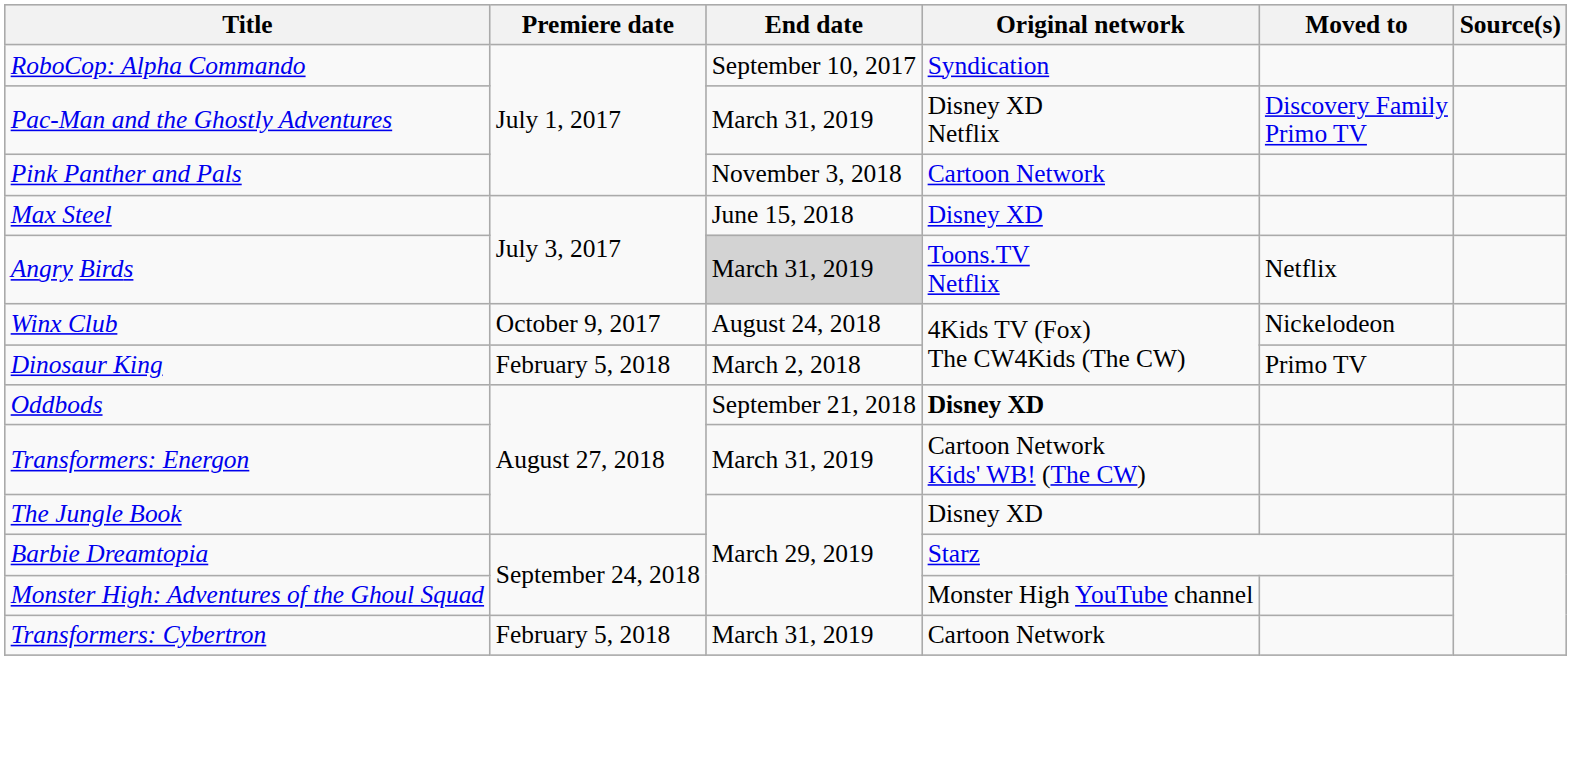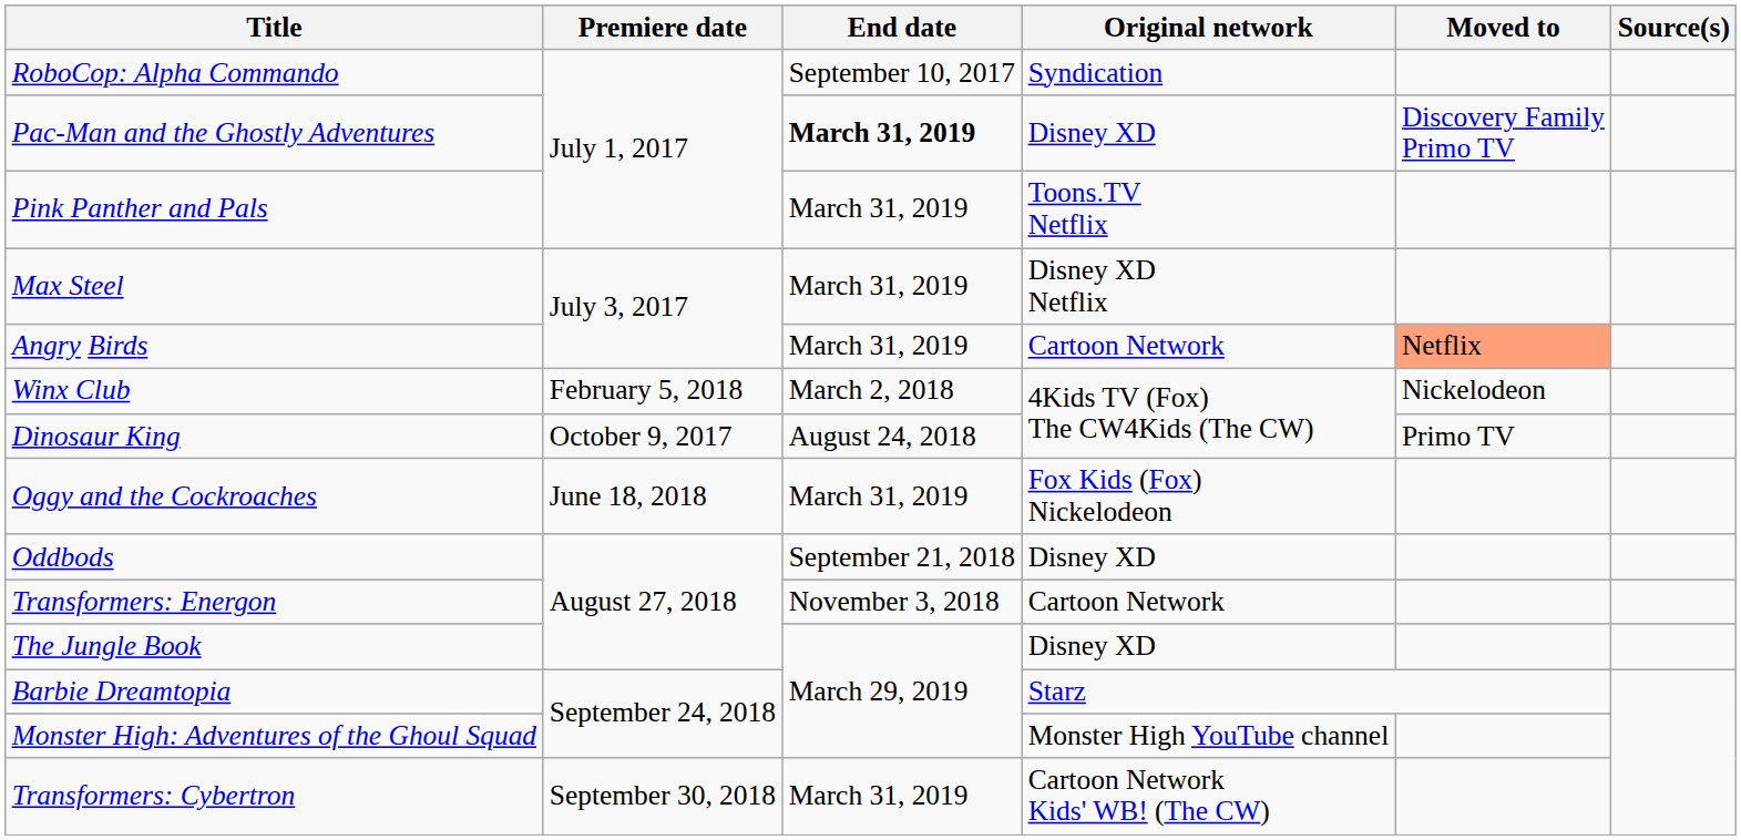Pac-Man and the Ghostly Adventures | End date: normal -> bold
Pac-Man and the Ghostly Adventures | Original network: Disney XD Netflix -> Disney XD
Pink Panther and Pals | End date: November 3, 2018 -> March 31, 2019
Pink Panther and Pals | Original network: Cartoon Network -> Toons.TV Netflix
Max Steel | End date: June 15, 2018 -> March 31, 2019
Max Steel | Original network: Disney XD -> Disney XD Netflix
Angry Birds | End date: lightgrey background -> no background
Angry Birds | Original network: Toons.TV Netflix -> Cartoon Network
Angry Birds | Moved to: no background -> lightsalmon background
Winx Club | Premiere date: October 9, 2017 -> February 5, 2018
Winx Club | End date: August 24, 2018 -> March 2, 2018
Dinosaur King | Premiere date: February 5, 2018 -> October 9, 2017
Dinosaur King | End date: March 2, 2018 -> August 24, 2018
+ row: Oggy and the Cockroaches | June 18, 2018 | March 31, 2019 | Fox Kids (Fox) Nickelodeon
Oddbods | Original network: bold -> normal
Transformers: Energon | End date: March 31, 2019 -> November 3, 2018
Transformers: Energon | Original network: Cartoon Network Kids' WB! (The CW) -> Cartoon Network
Transformers: Cybertron | Premiere date: February 5, 2018 -> September 30, 2018
Transformers: Cybertron | Original network: Cartoon Network -> Cartoon Network Kids' WB! (The CW)
